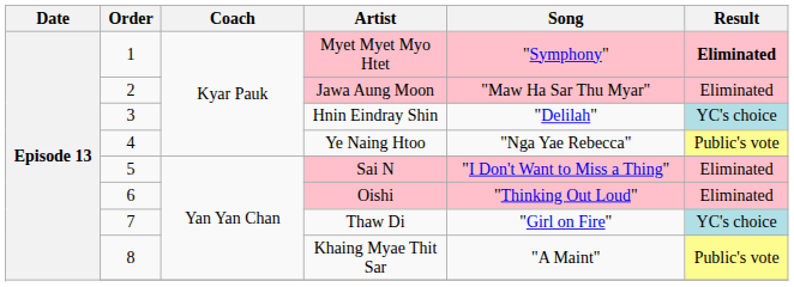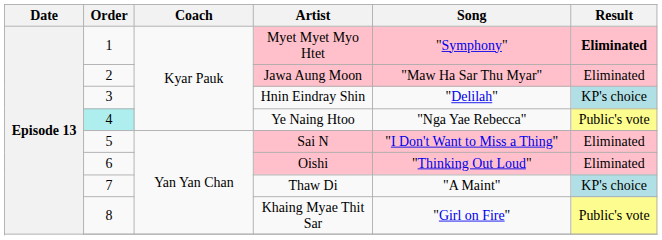Hnin Eindray Shin | Result: YC's choice -> KP's choice
Ye Naing Htoo | Order: no background -> paleturquoise background
Thaw Di | Song: "Girl on Fire" -> "A Maint"
Thaw Di | Result: YC's choice -> KP's choice
Khaing Myae Thit Sar | Song: "A Maint" -> "Girl on Fire"
